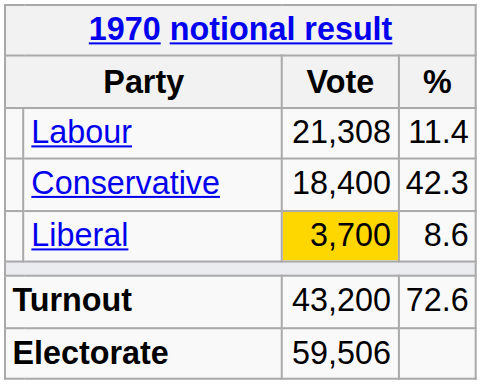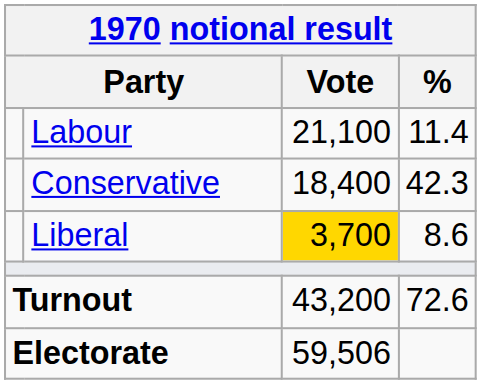Labour | Vote: 21,308 -> 21,100
